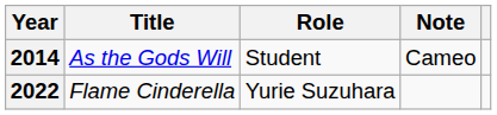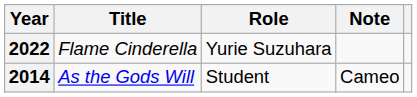rows swapped: 2014 <-> 2022
